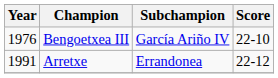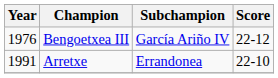Bengoetxea III | Score: 22-10 -> 22-12
Arretxe | Score: 22-12 -> 22-10
